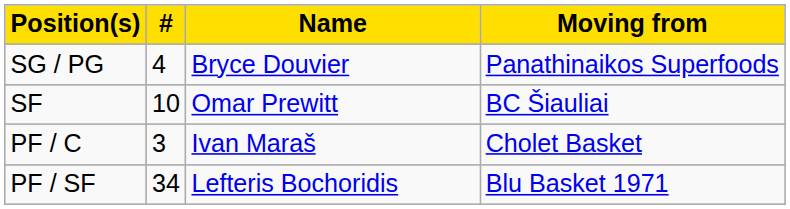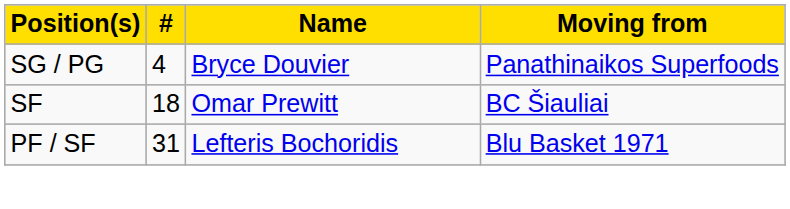SF | #: 10 -> 18
- row: PF / C | 3 | Ivan Maraš | Cholet Basket
PF / SF | #: 34 -> 31
